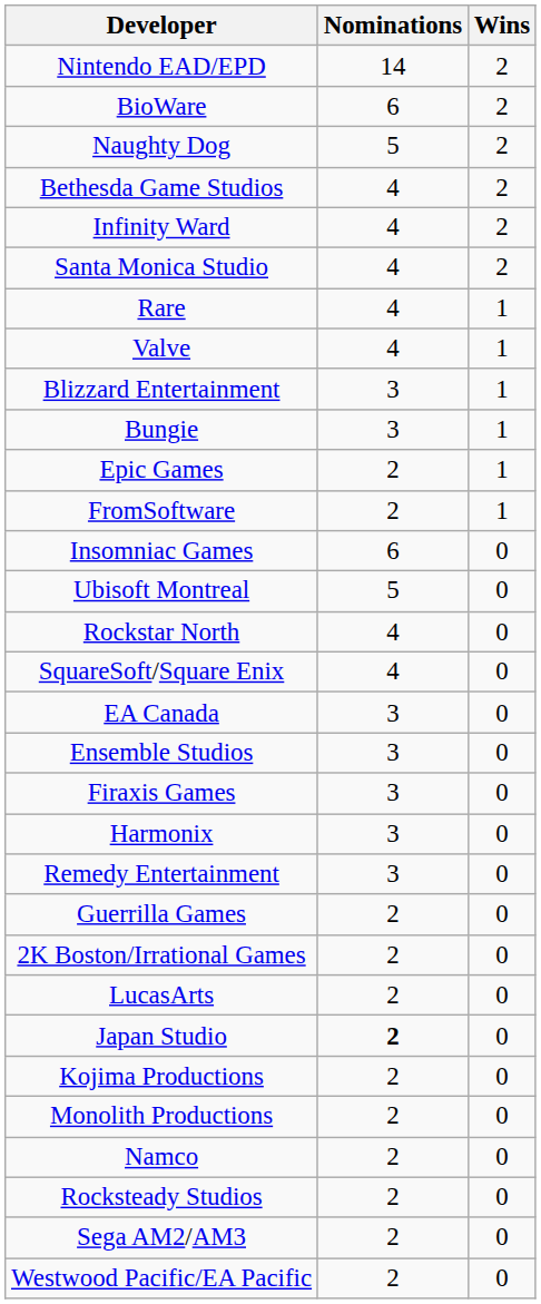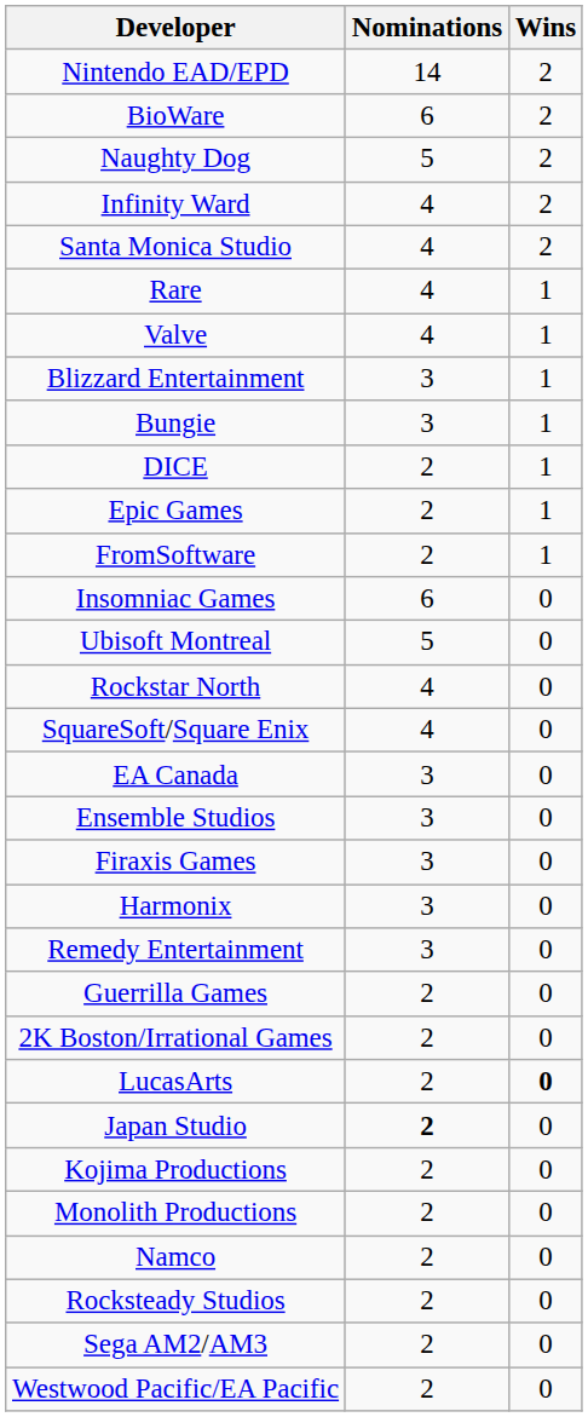- row: Bethesda Game Studios | 4 | 2
+ row: DICE | 2 | 1
LucasArts | Wins: normal -> bold
